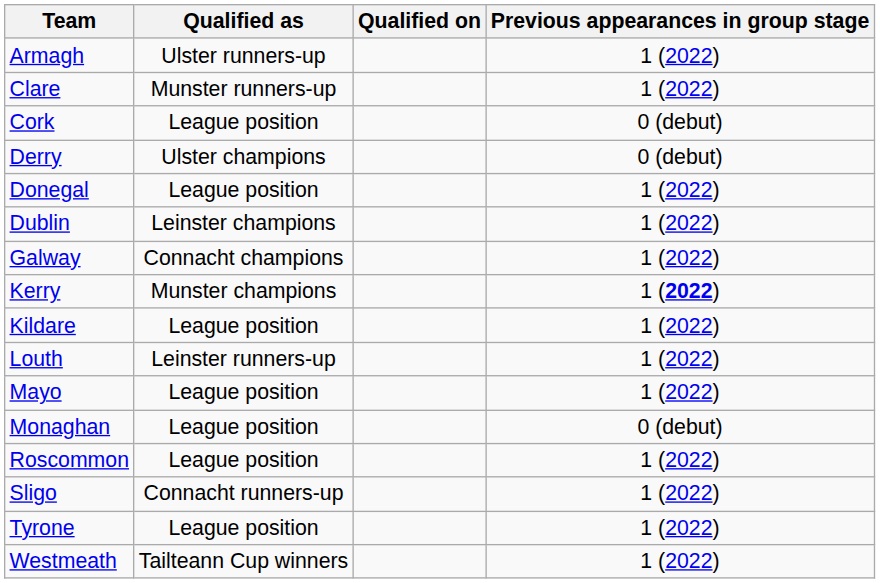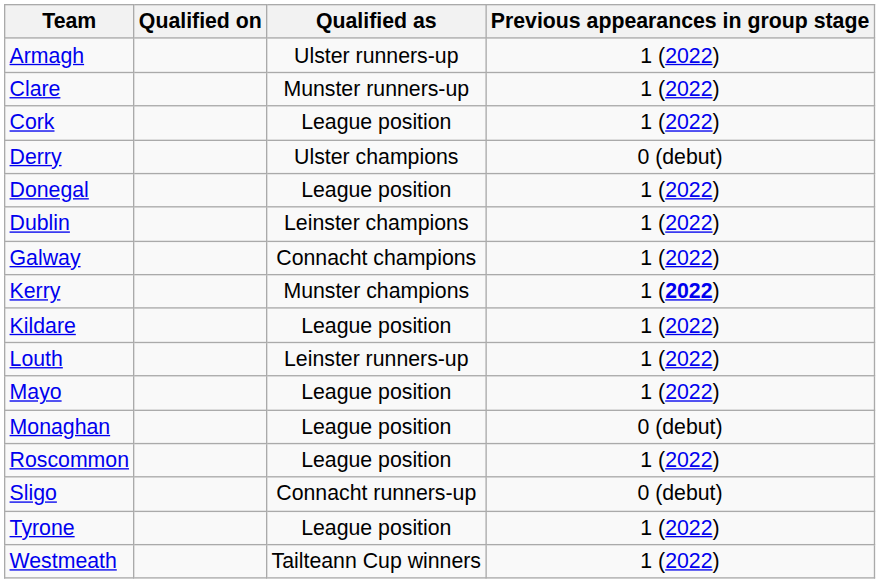columns swapped: Qualified as <-> Qualified on
Cork | Previous appearances in group stage: 0 (debut) -> 1 (2022)
Sligo | Previous appearances in group stage: 1 (2022) -> 0 (debut)
